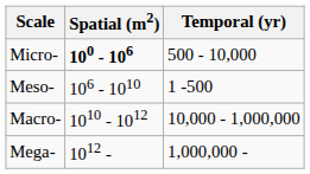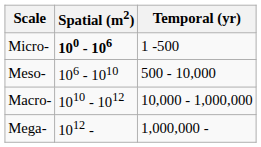Micro- | Temporal (yr): 500 - 10,000 -> 1 -500
Meso- | Temporal (yr): 1 -500 -> 500 - 10,000
